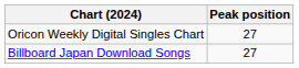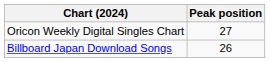Billboard Japan Download Songs | Peak position: 27 -> 26
